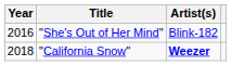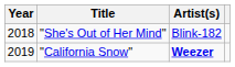"She's Out of Her Mind" | Year: 2016 -> 2018
"California Snow" | Year: 2018 -> 2019
